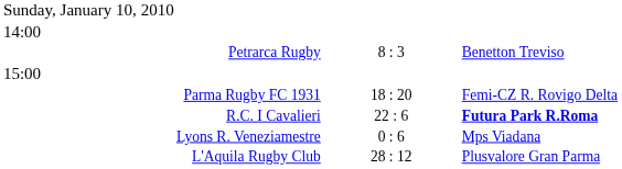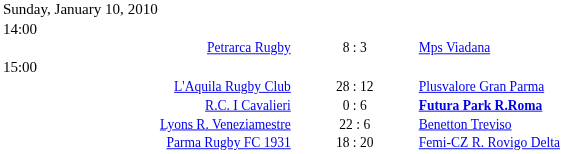Petrarca Rugby | column 3: Benetton Treviso -> Mps Viadana
rows swapped: L'Aquila Rugby Club <-> Parma Rugby FC 1931
R.C. I Cavalieri | column 2: 22 : 6 -> 0 : 6
Lyons R. Veneziamestre | column 2: 0 : 6 -> 22 : 6
Lyons R. Veneziamestre | column 3: Mps Viadana -> Benetton Treviso
